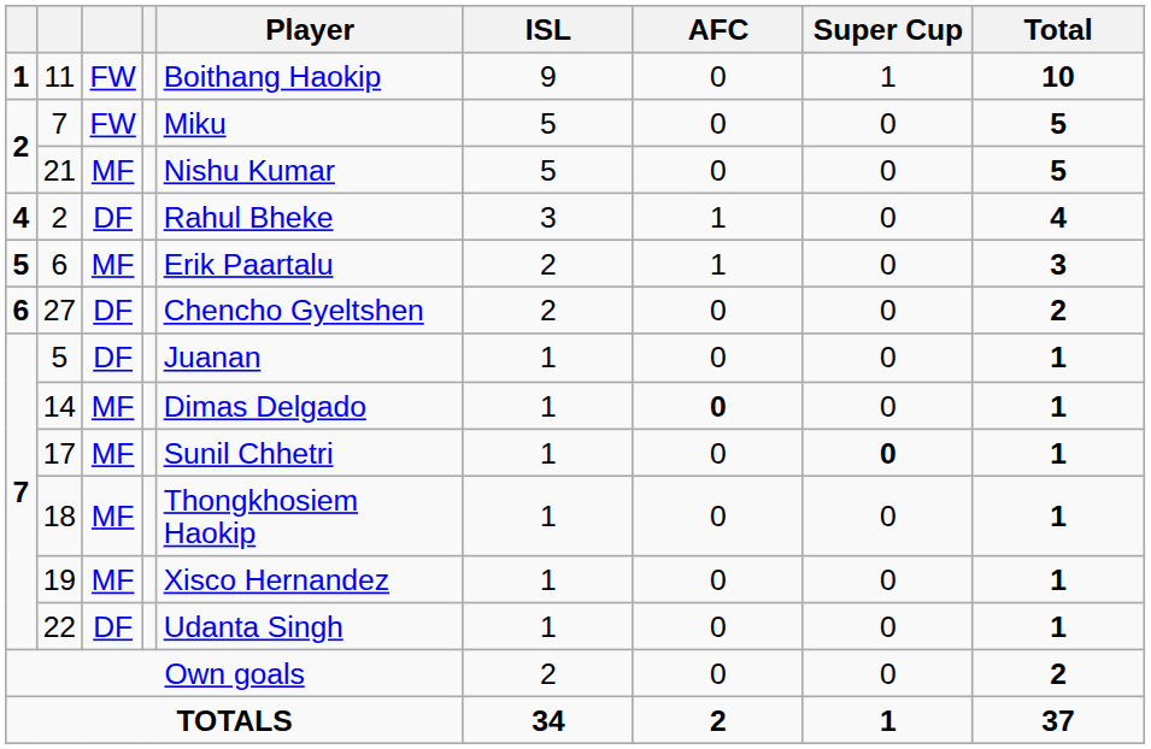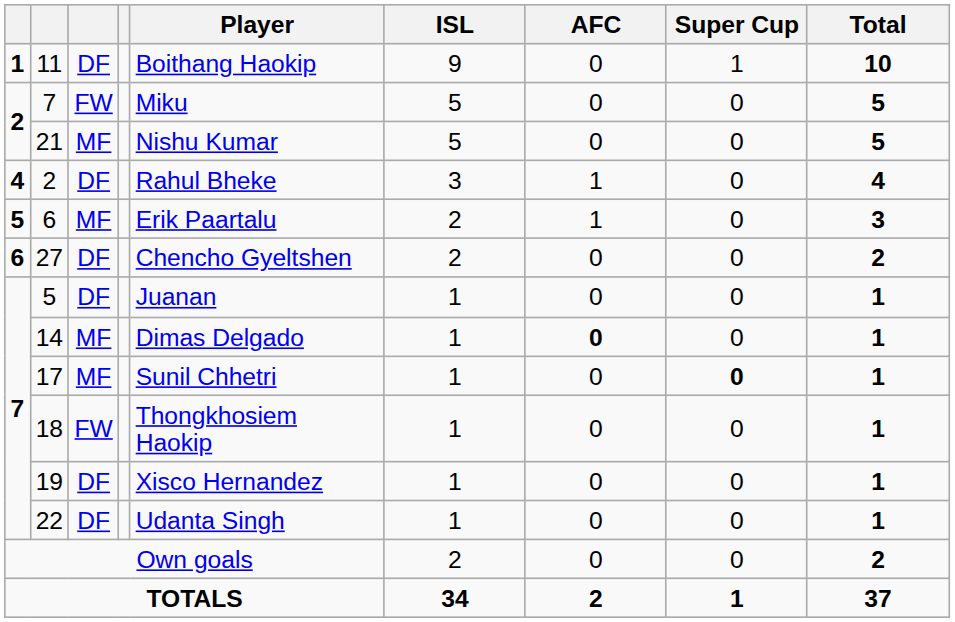11 | column 3: FW -> DF
18 | column 3: MF -> FW
19 | column 3: MF -> DF
